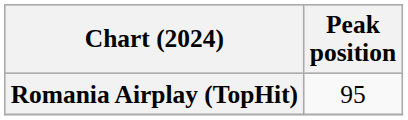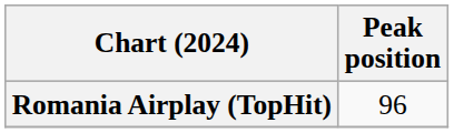Romania Airplay (TopHit) | Peak position: 95 -> 96
